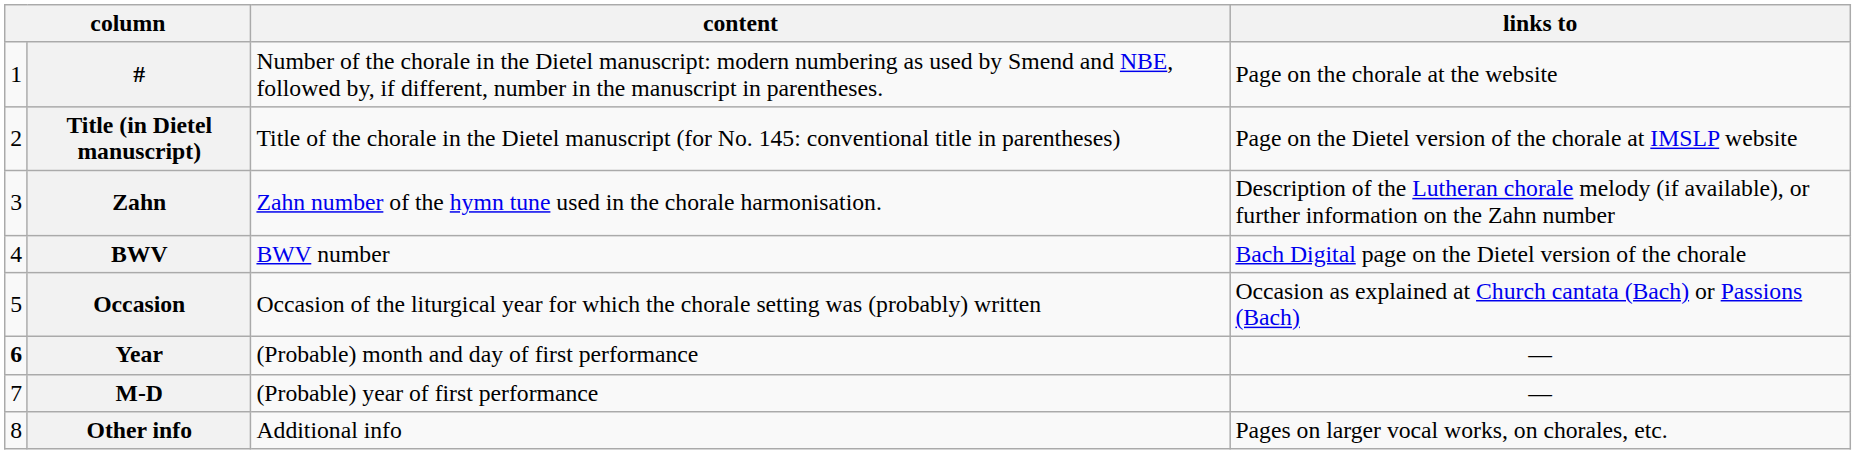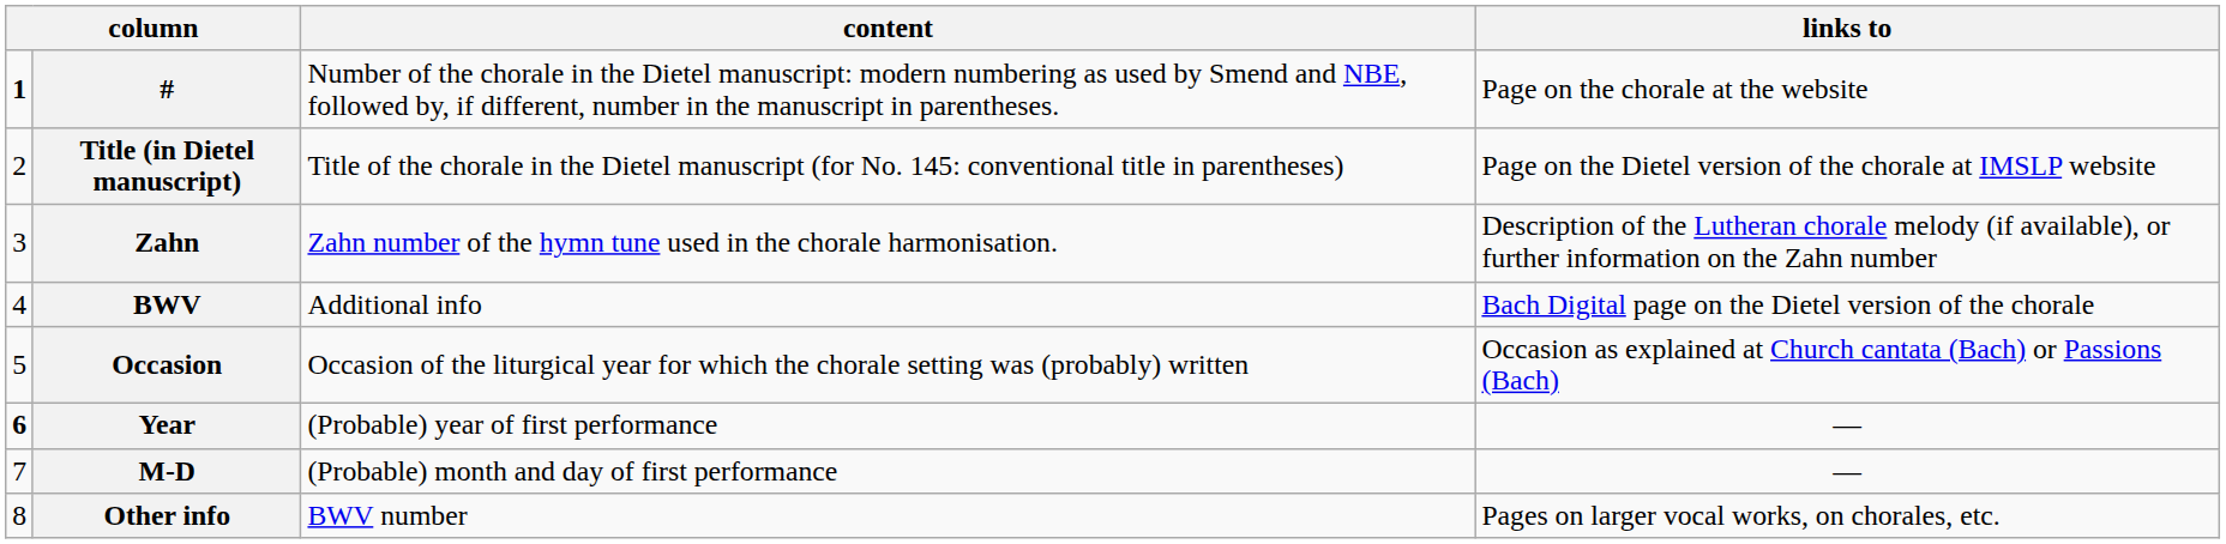# | column 1: normal -> bold
BWV | content: BWV number -> Additional info
Year | content: (Probable) month and day of first performance -> (Probable) year of first performance
M-D | content: (Probable) year of first performance -> (Probable) month and day of first performance
Other info | content: Additional info -> BWV number
